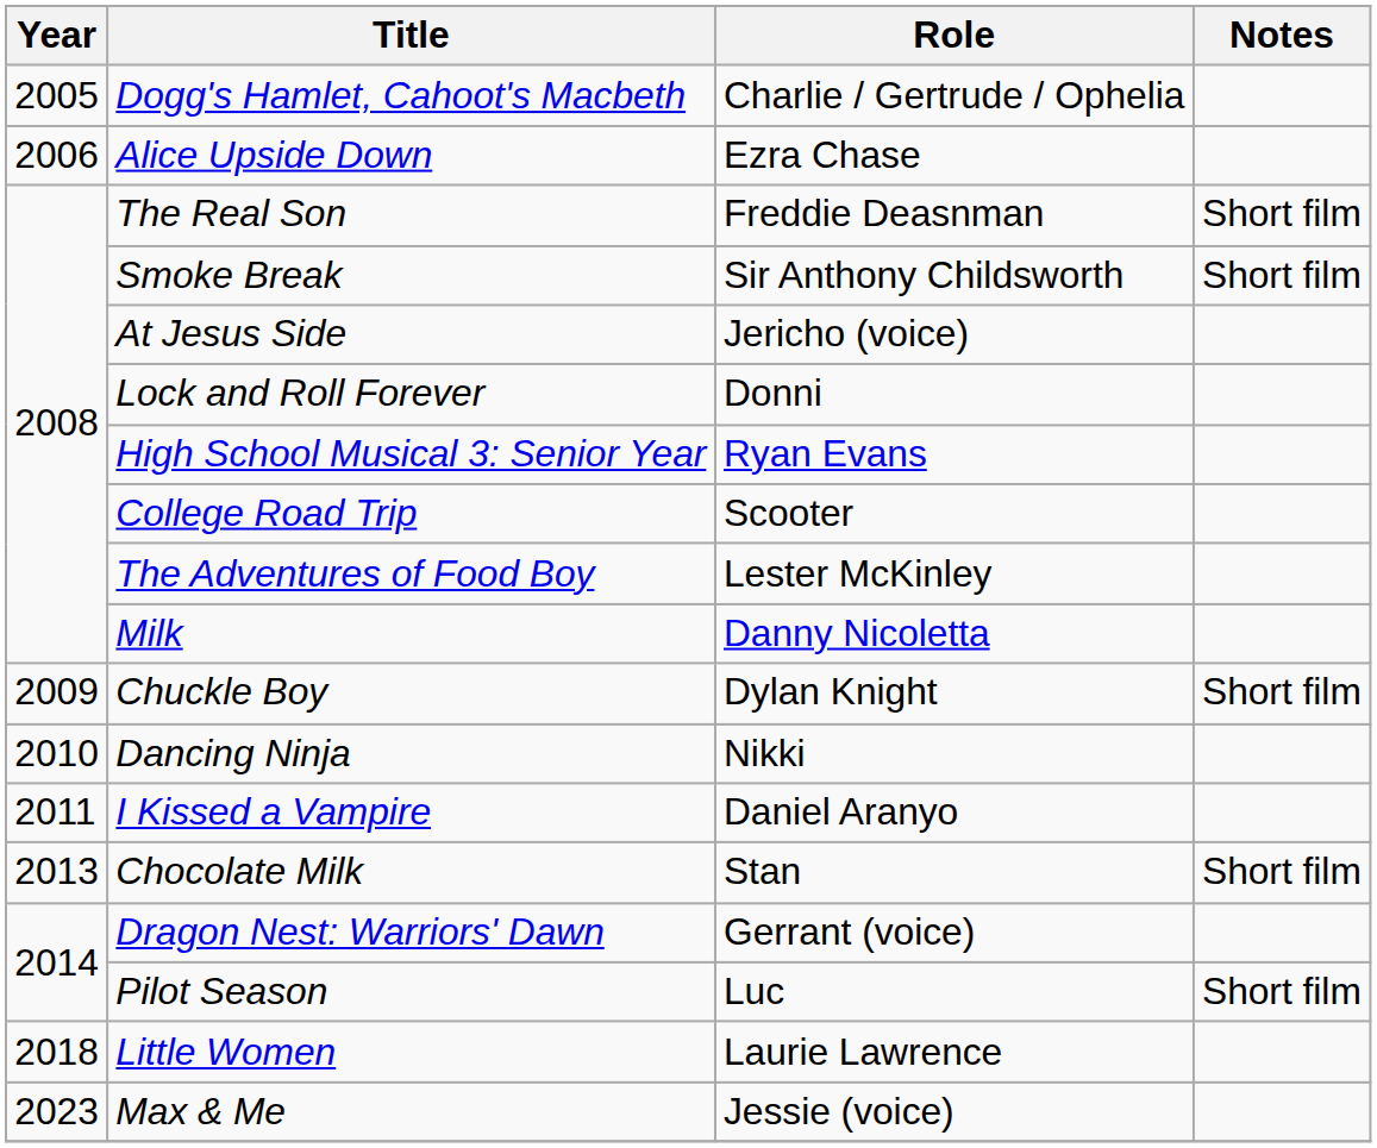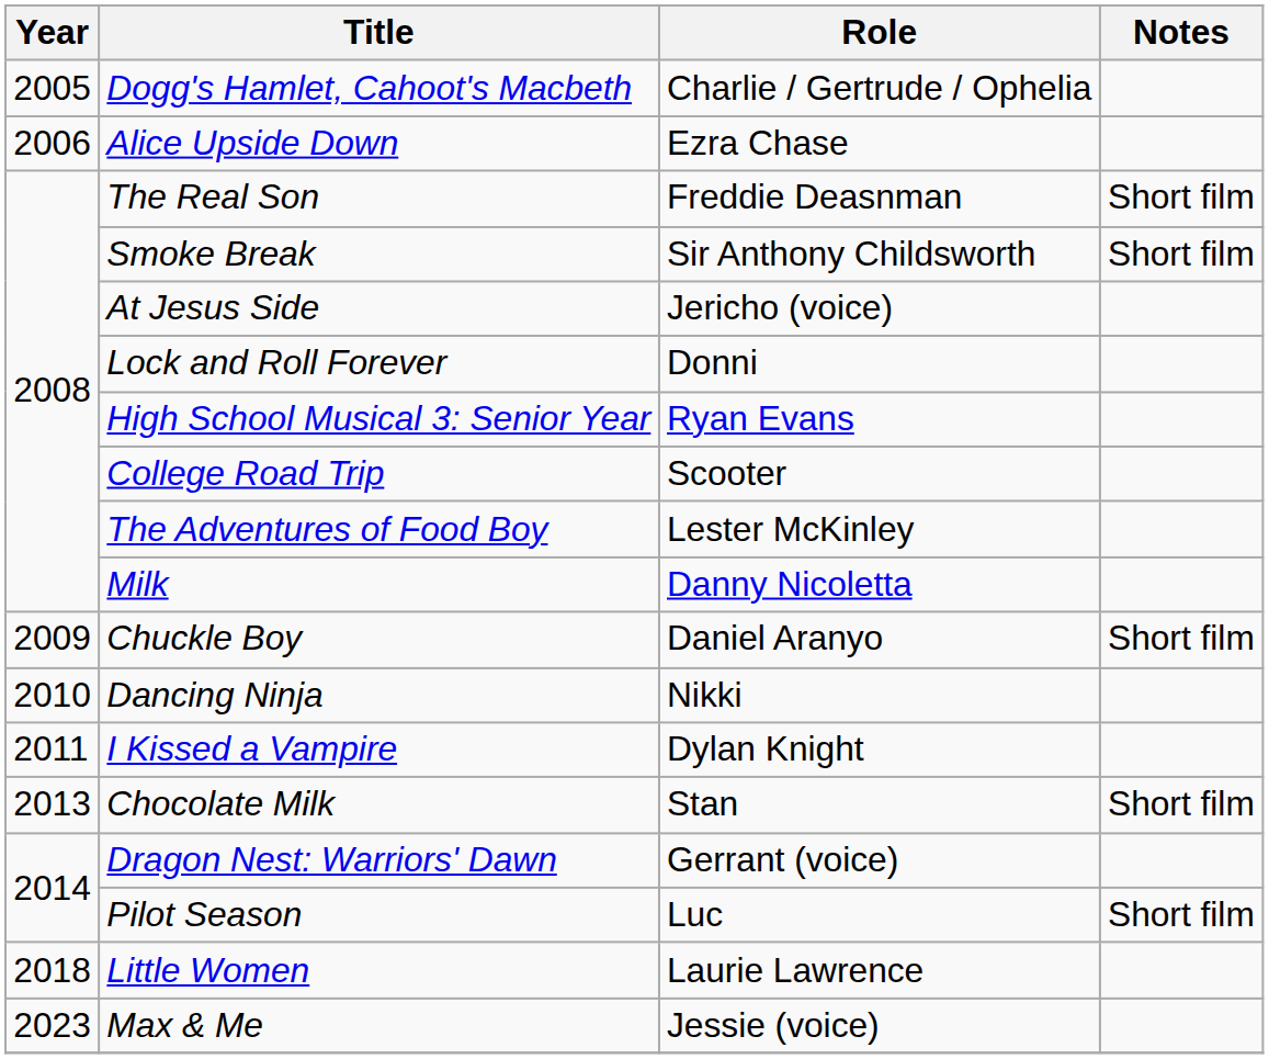Chuckle Boy | Role: Dylan Knight -> Daniel Aranyo
I Kissed a Vampire | Role: Daniel Aranyo -> Dylan Knight
